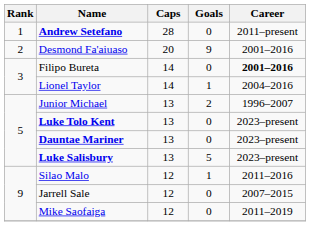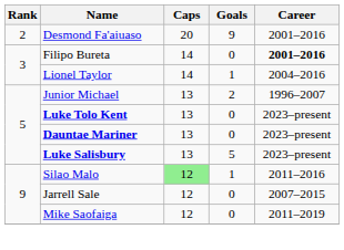- row: 1 | Andrew Setefano | 28 | 0 | 2011–present
Silao Malo | Caps: no background -> lightgreen background
